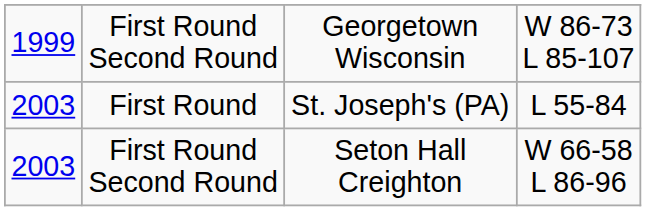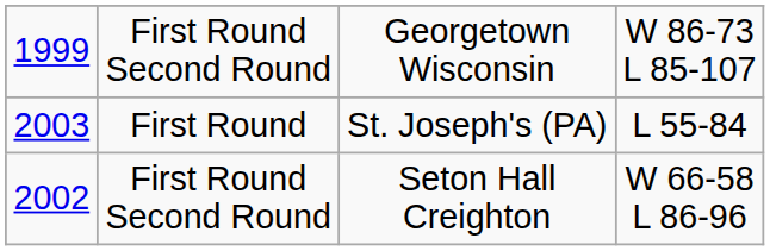First Round Second Round / Seton Hall Creighton | column 1: 2003 -> 2002
